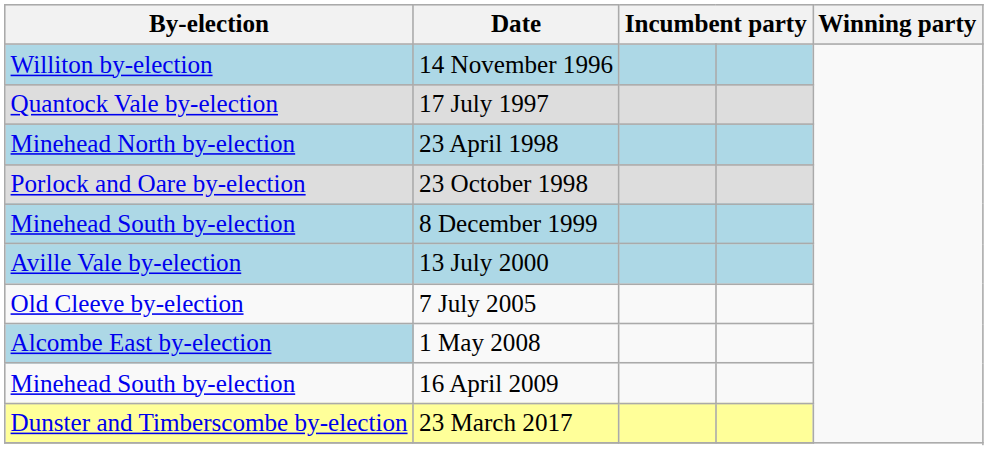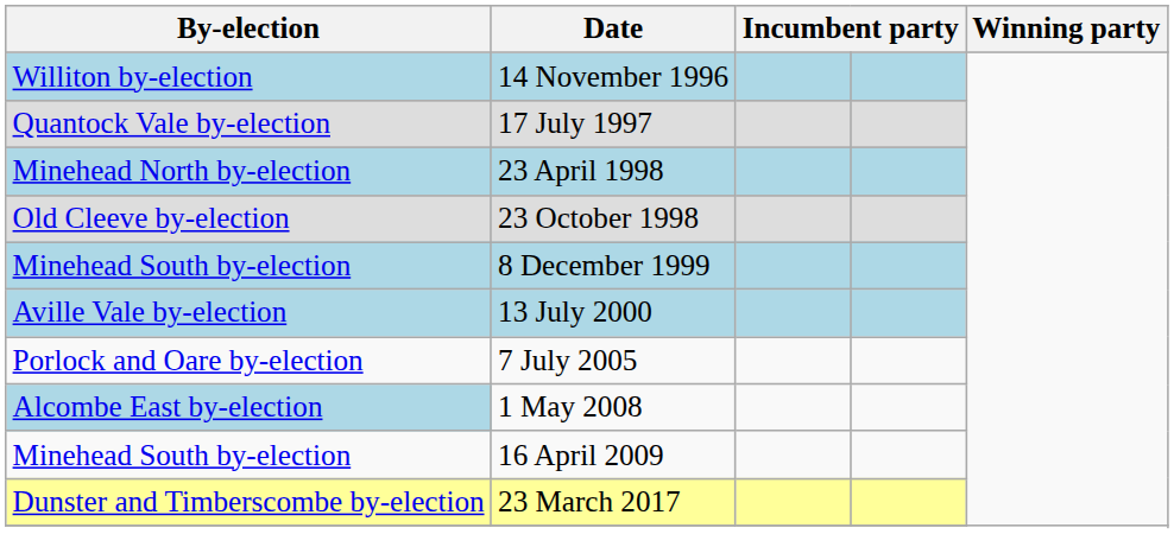23 October 1998 | By-election: Porlock and Oare by-election -> Old Cleeve by-election
7 July 2005 | By-election: Old Cleeve by-election -> Porlock and Oare by-election
